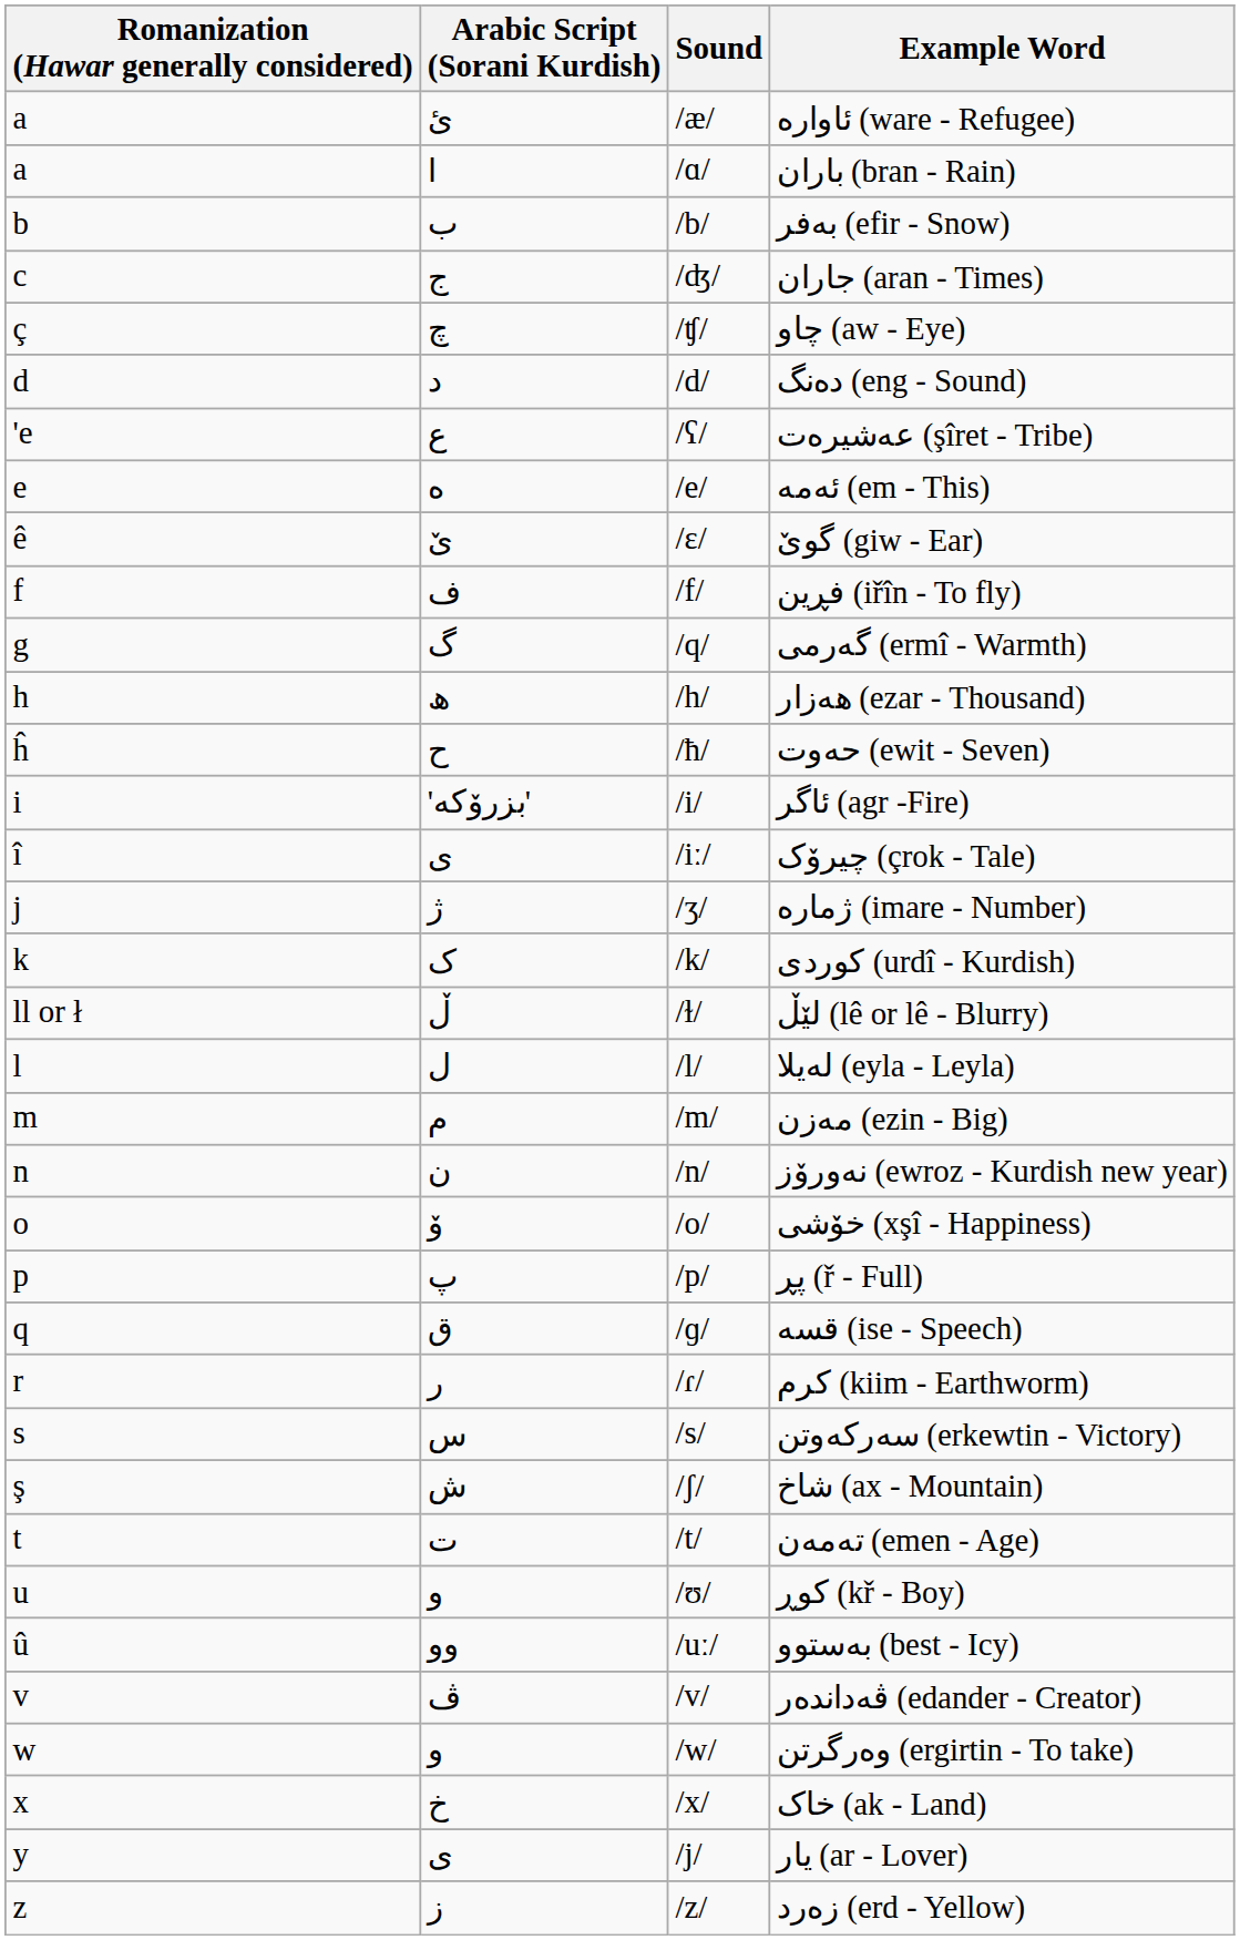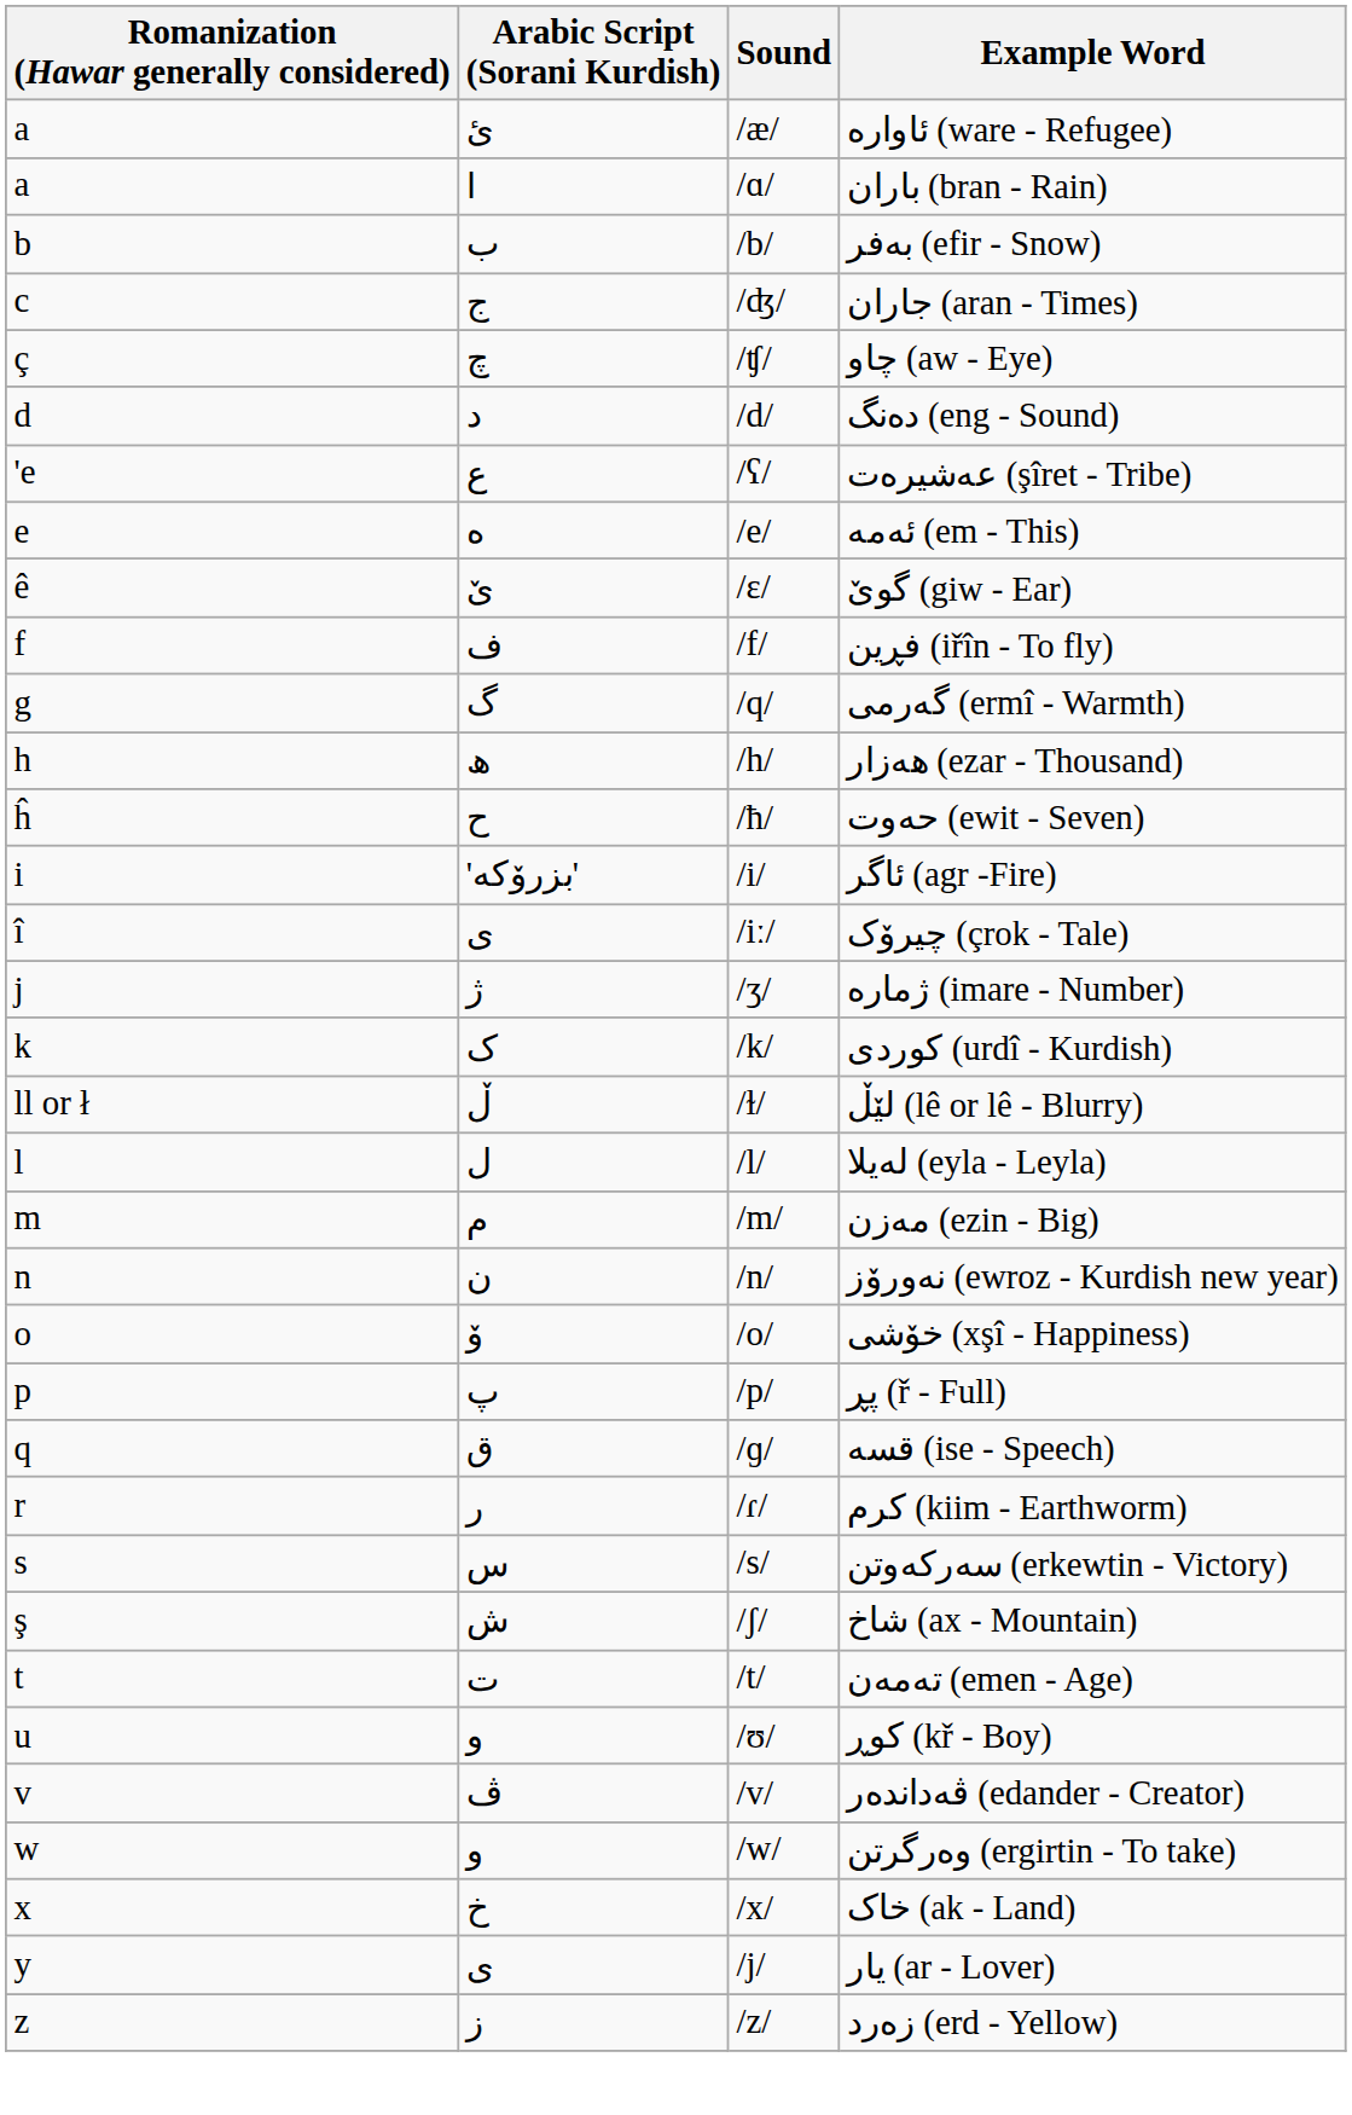- row: û | وو | /uː/ | بەستوو (best - Icy)
